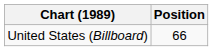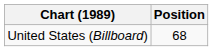United States (Billboard) | Position: 66 -> 68
